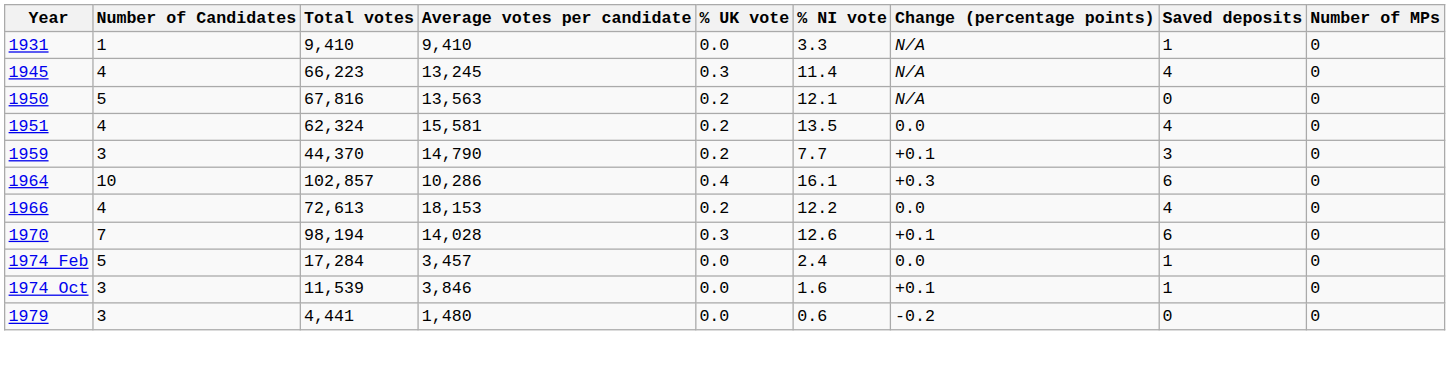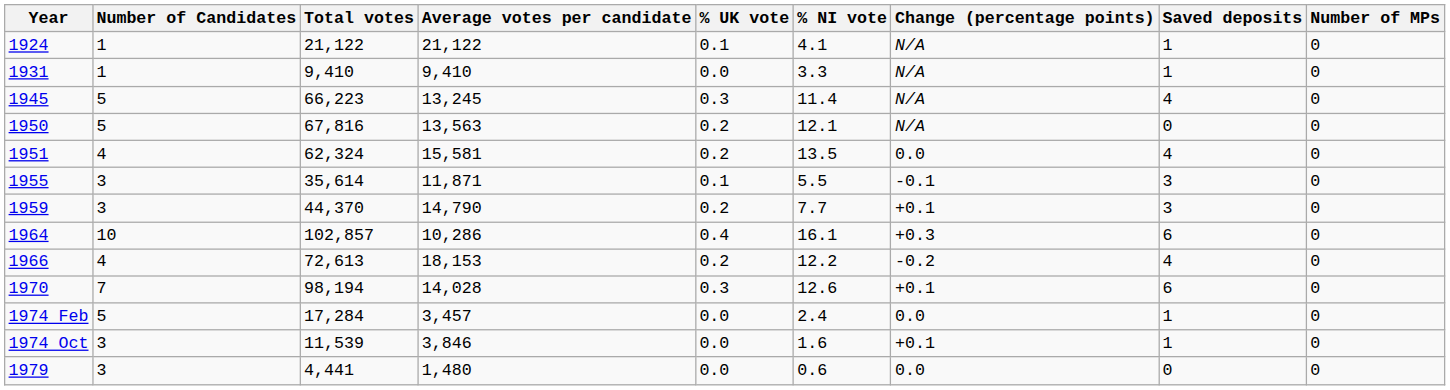+ row: 1924 | 1 | 21,122 | 21,122 | 0.1 | 4.1 | N/A | 1 | 0
1945 | Number of Candidates: 4 -> 5
+ row: 1955 | 3 | 35,614 | 11,871 | 0.1 | 5.5 | -0.1 | 3 | 0
1966 | Change (percentage points): 0.0 -> -0.2
1979 | Change (percentage points): -0.2 -> 0.0
